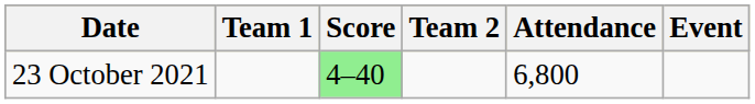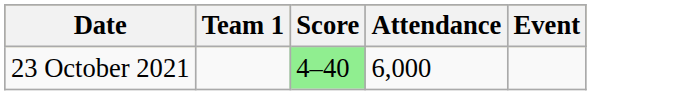- column: Team 2
23 October 2021 | Attendance: 6,800 -> 6,000
